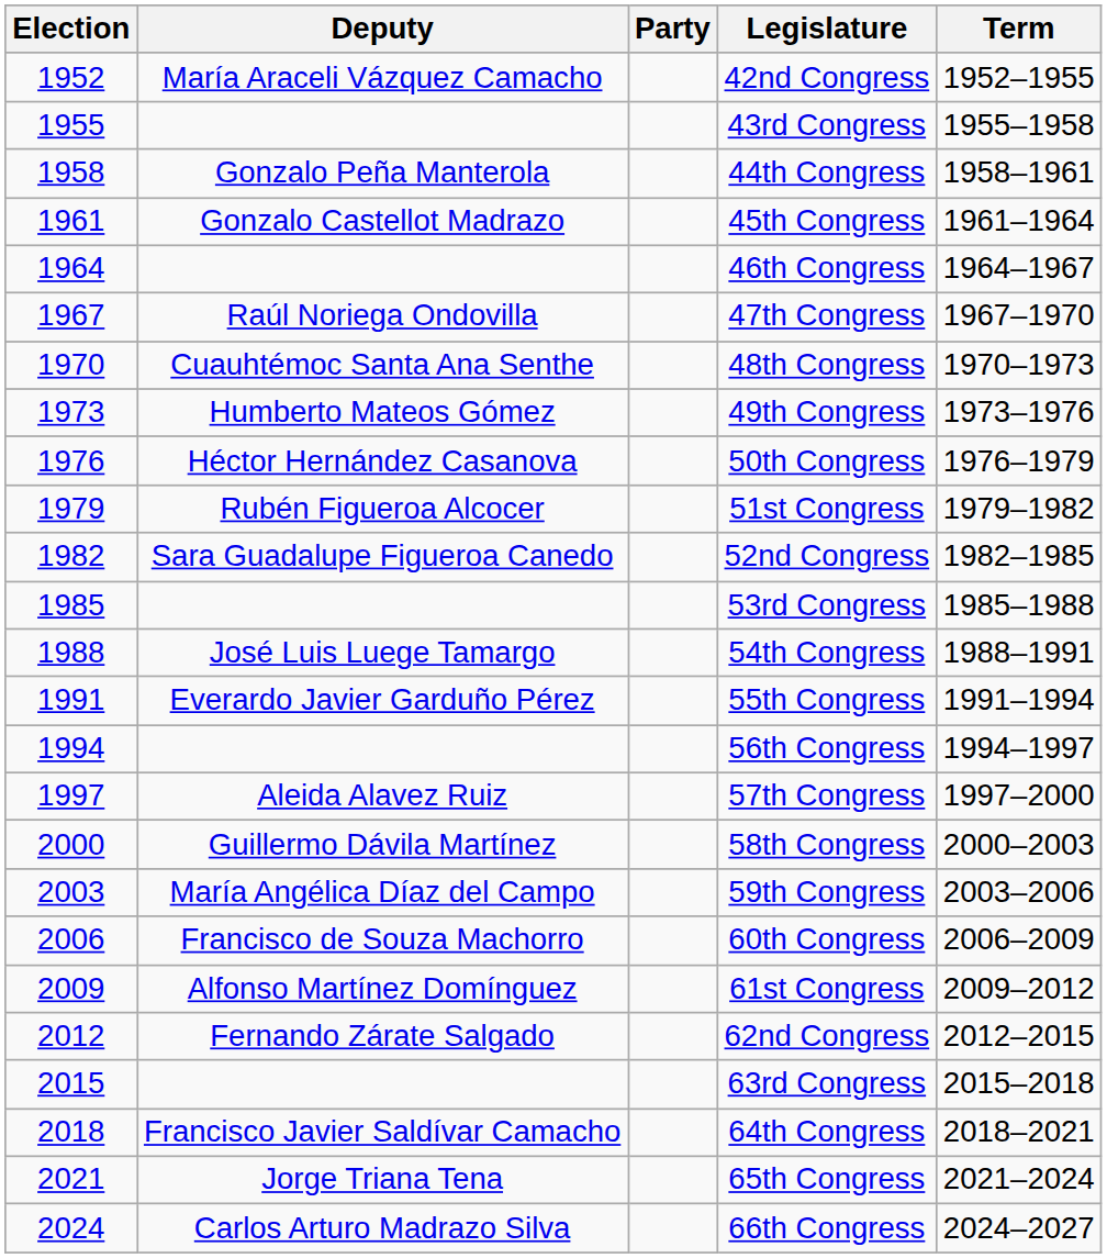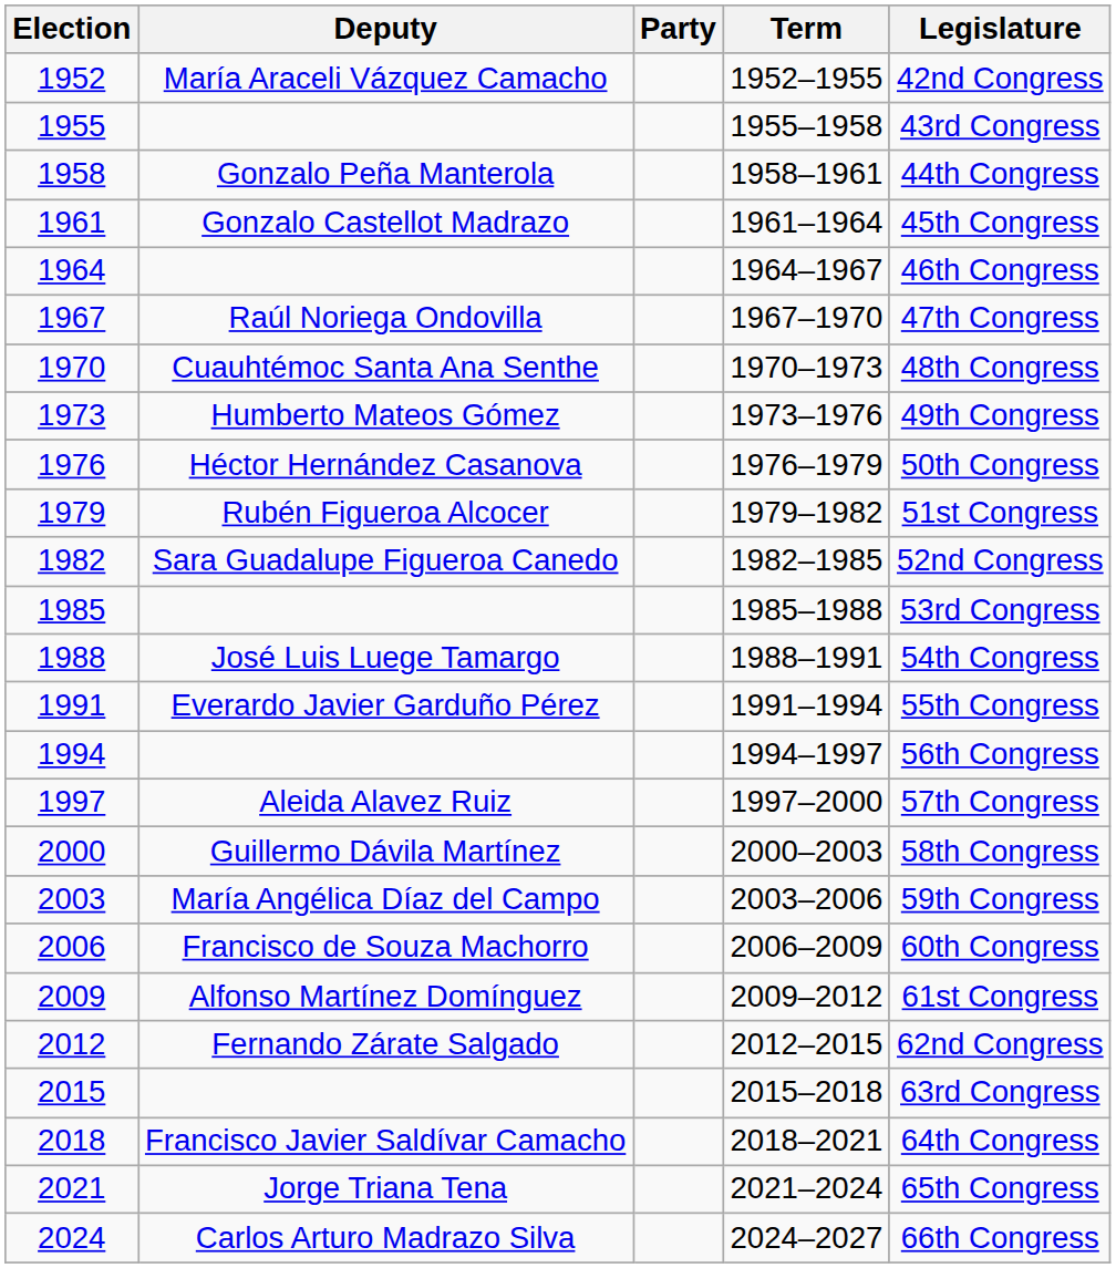columns swapped: Term <-> Legislature
